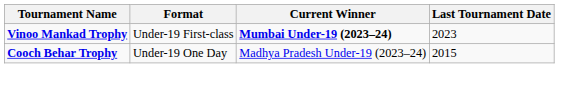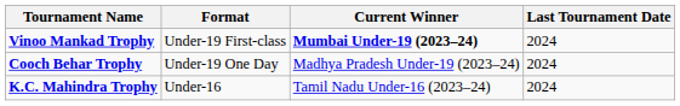Vinoo Mankad Trophy | Last Tournament Date: 2023 -> 2024
Cooch Behar Trophy | Last Tournament Date: 2015 -> 2024
+ row: K.C. Mahindra Trophy | Under-16 | Tamil Nadu Under-16 (2023–24) | 2024
